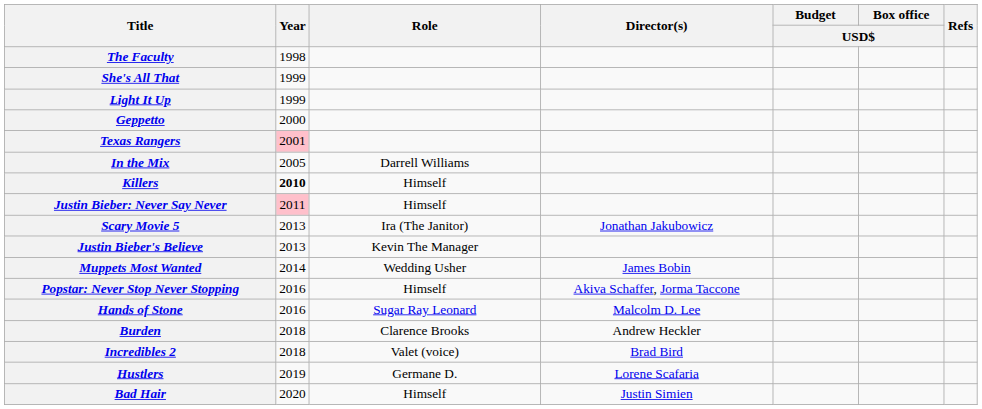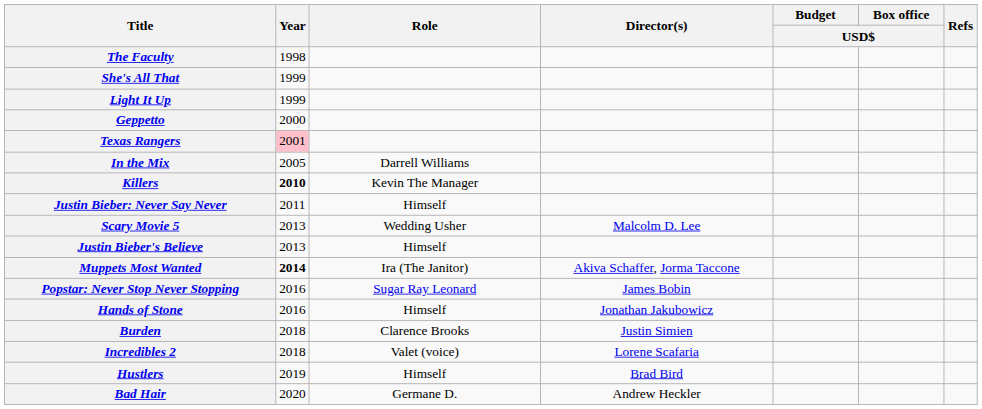Killers | Role: Himself -> Kevin The Manager
Justin Bieber: Never Say Never | Year: pink background -> no background
Scary Movie 5 | Role: Ira (The Janitor) -> Wedding Usher
Scary Movie 5 | Director(s): Jonathan Jakubowicz -> Malcolm D. Lee
Justin Bieber's Believe | Role: Kevin The Manager -> Himself
Muppets Most Wanted | Year: normal -> bold
Muppets Most Wanted | Role: Wedding Usher -> Ira (The Janitor)
Muppets Most Wanted | Director(s): James Bobin -> Akiva Schaffer, Jorma Taccone
Popstar: Never Stop Never Stopping | Role: Himself -> Sugar Ray Leonard
Popstar: Never Stop Never Stopping | Director(s): Akiva Schaffer, Jorma Taccone -> James Bobin
Hands of Stone | Role: Sugar Ray Leonard -> Himself
Hands of Stone | Director(s): Malcolm D. Lee -> Jonathan Jakubowicz
Burden | Director(s): Andrew Heckler -> Justin Simien
Incredibles 2 | Director(s): Brad Bird -> Lorene Scafaria
Hustlers | Role: Germane D. -> Himself
Hustlers | Director(s): Lorene Scafaria -> Brad Bird
Bad Hair | Role: Himself -> Germane D.
Bad Hair | Director(s): Justin Simien -> Andrew Heckler
